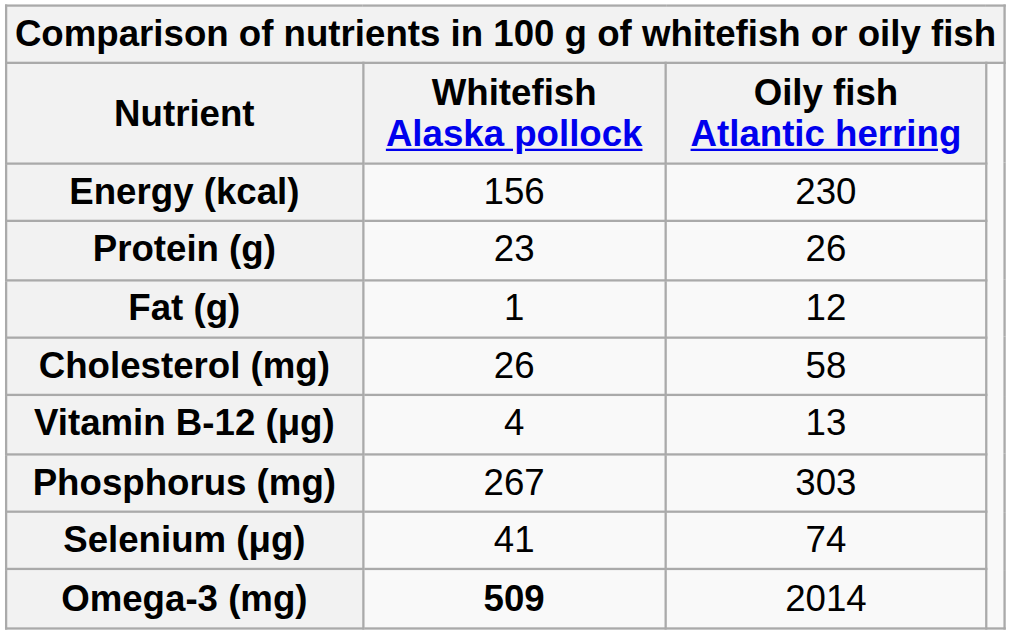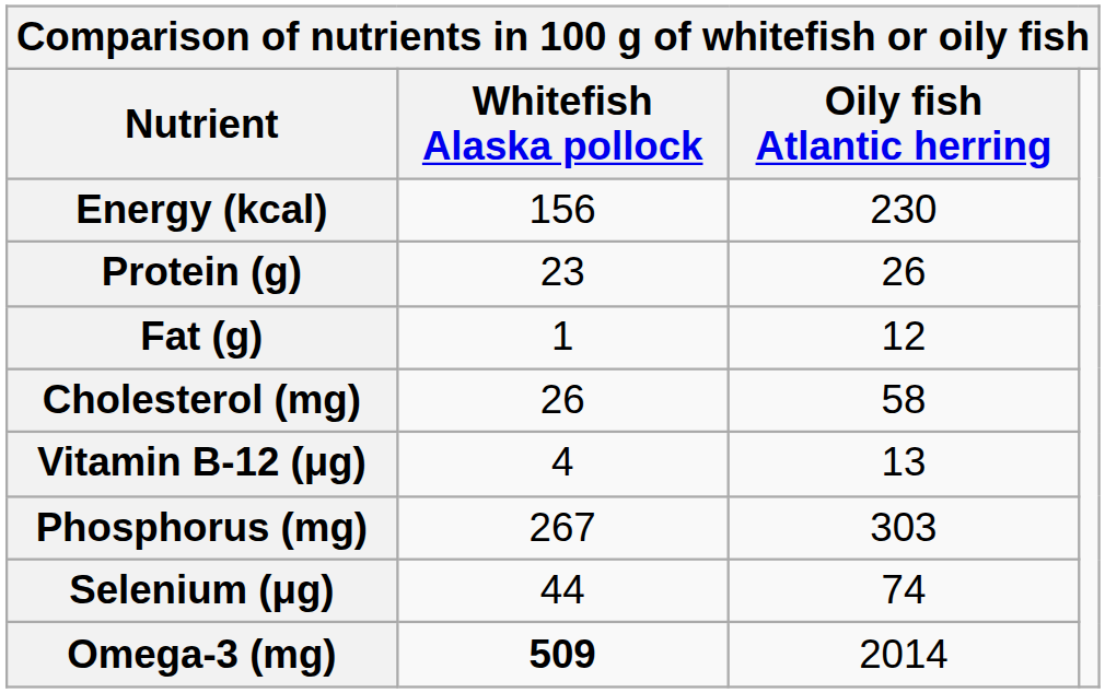Selenium (μg) | Whitefish Alaska pollock: 41 -> 44
